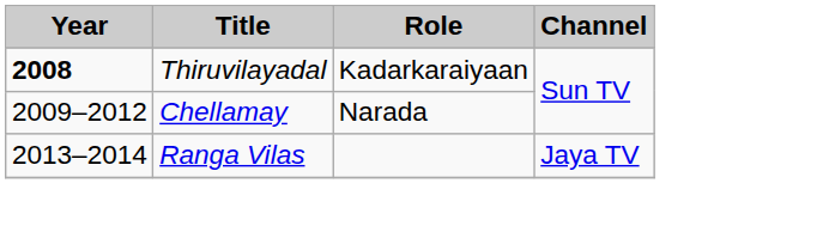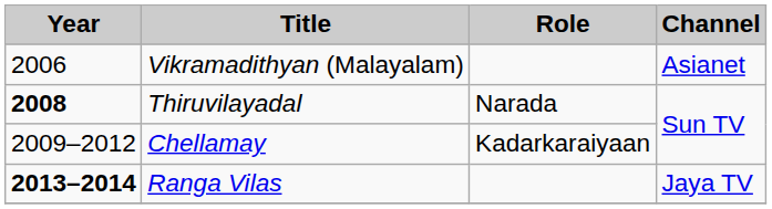+ row: 2006 | Vikramadithyan (Malayalam) | Asianet
Thiruvilayadal | Role: Kadarkaraiyaan -> Narada
Chellamay | Role: Narada -> Kadarkaraiyaan
Ranga Vilas | Year: normal -> bold
